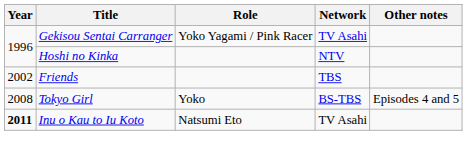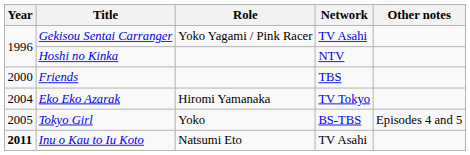Friends | Year: 2002 -> 2000
+ row: 2004 | Eko Eko Azarak | Hiromi Yamanaka | TV Tokyo
Tokyo Girl | Year: 2008 -> 2005
